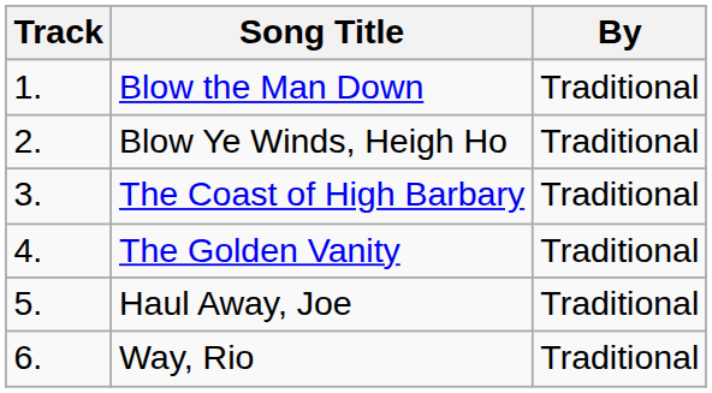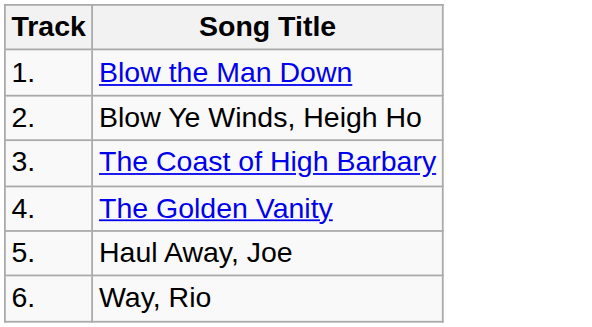- column: By | Traditional | Traditional | Traditional | Traditional | Traditional | Traditional
